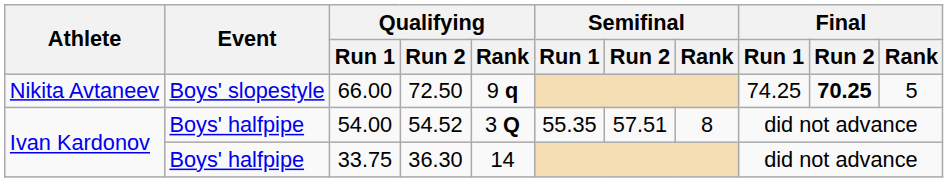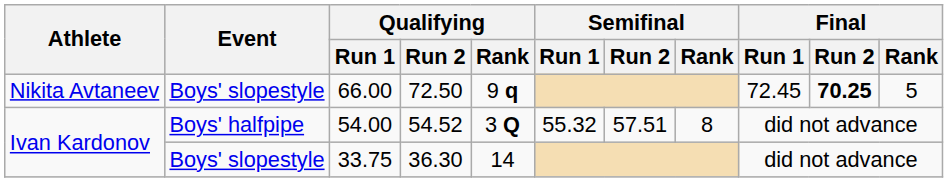66.00 | Final / Run 1: 74.25 -> 72.45
54.00 | Semifinal / Run 1: 55.35 -> 55.32
33.75 | Event: Boys' halfpipe -> Boys' slopestyle
